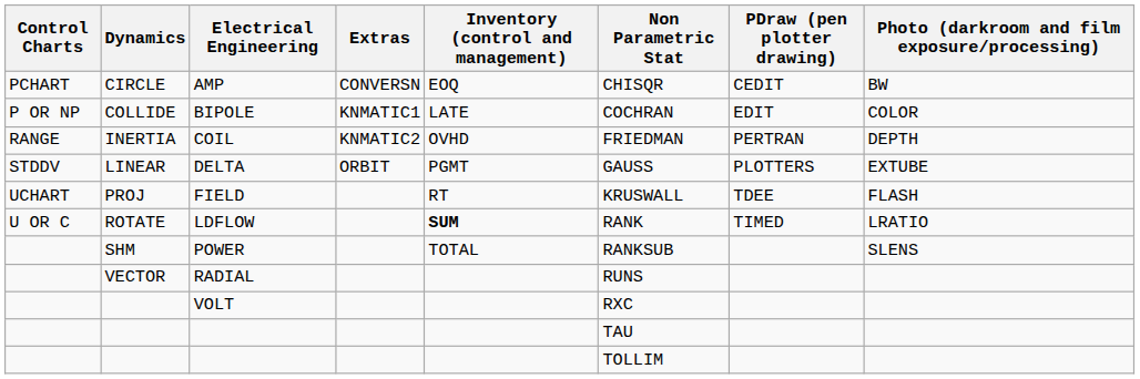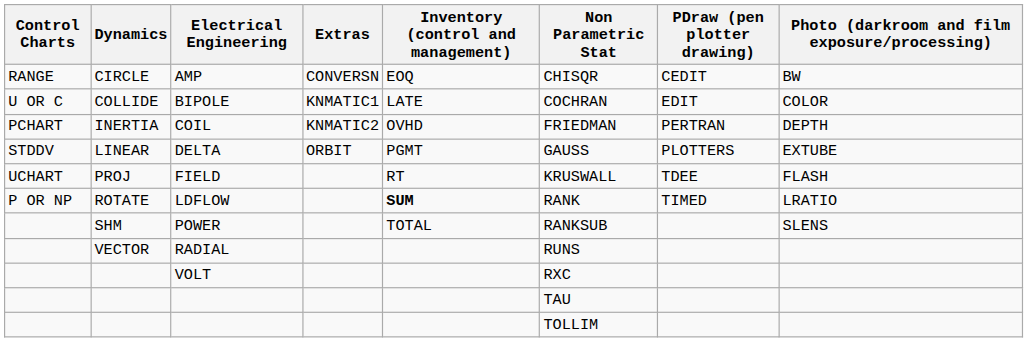AMP | Control Charts: PCHART -> RANGE
BIPOLE | Control Charts: P OR NP -> U OR C
COIL | Control Charts: RANGE -> PCHART
LDFLOW | Control Charts: U OR C -> P OR NP
